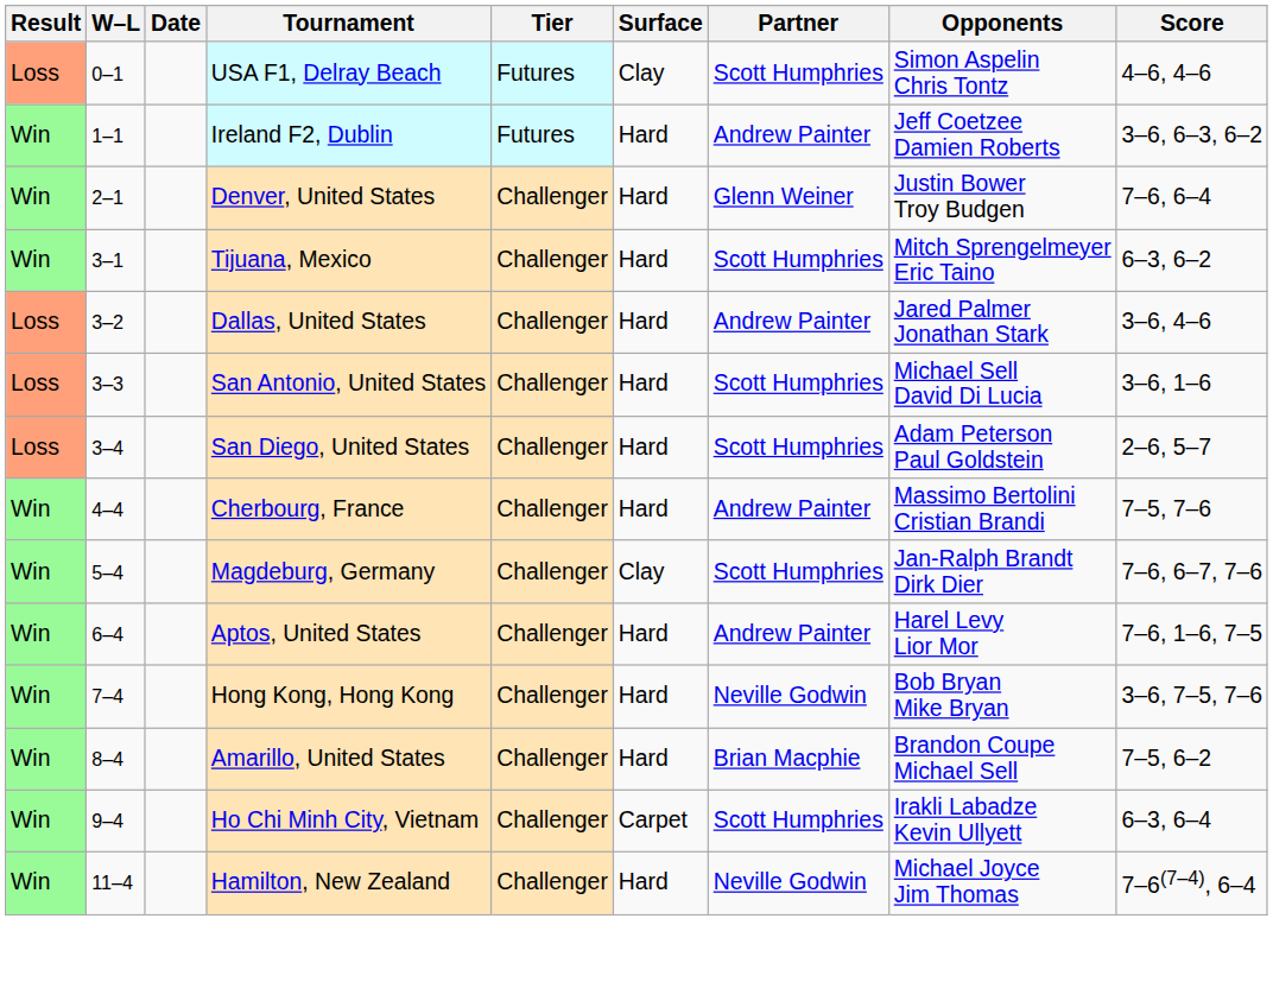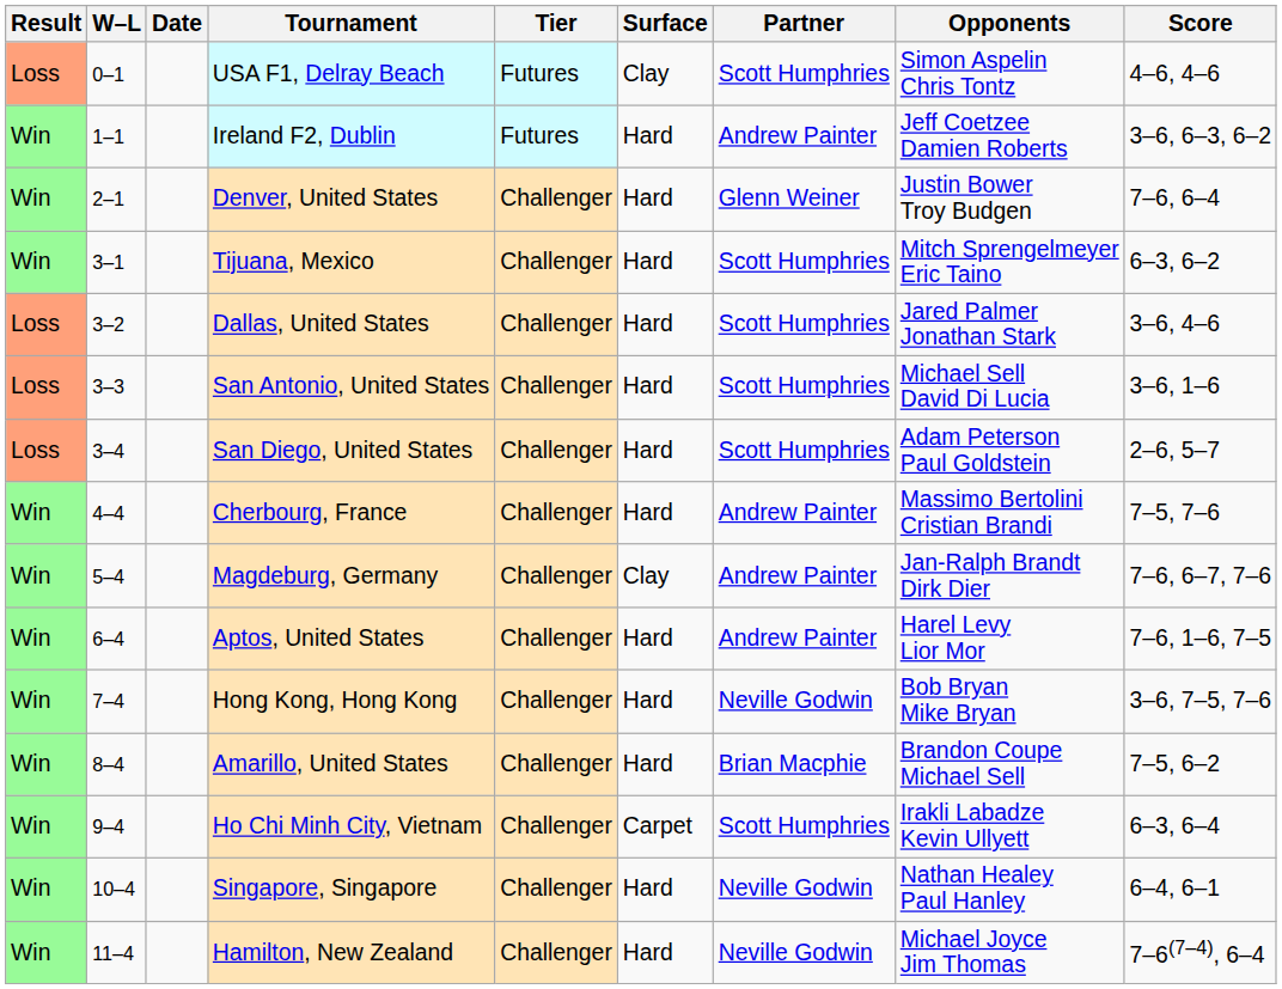Dallas, United States | Partner: Andrew Painter -> Scott Humphries
Magdeburg, Germany | Partner: Scott Humphries -> Andrew Painter
+ row: Win | 10–4 | Singapore, Singapore | Challenger | Hard | Neville Godwin | Nathan Healey Paul Hanley | 6–4, 6–1
